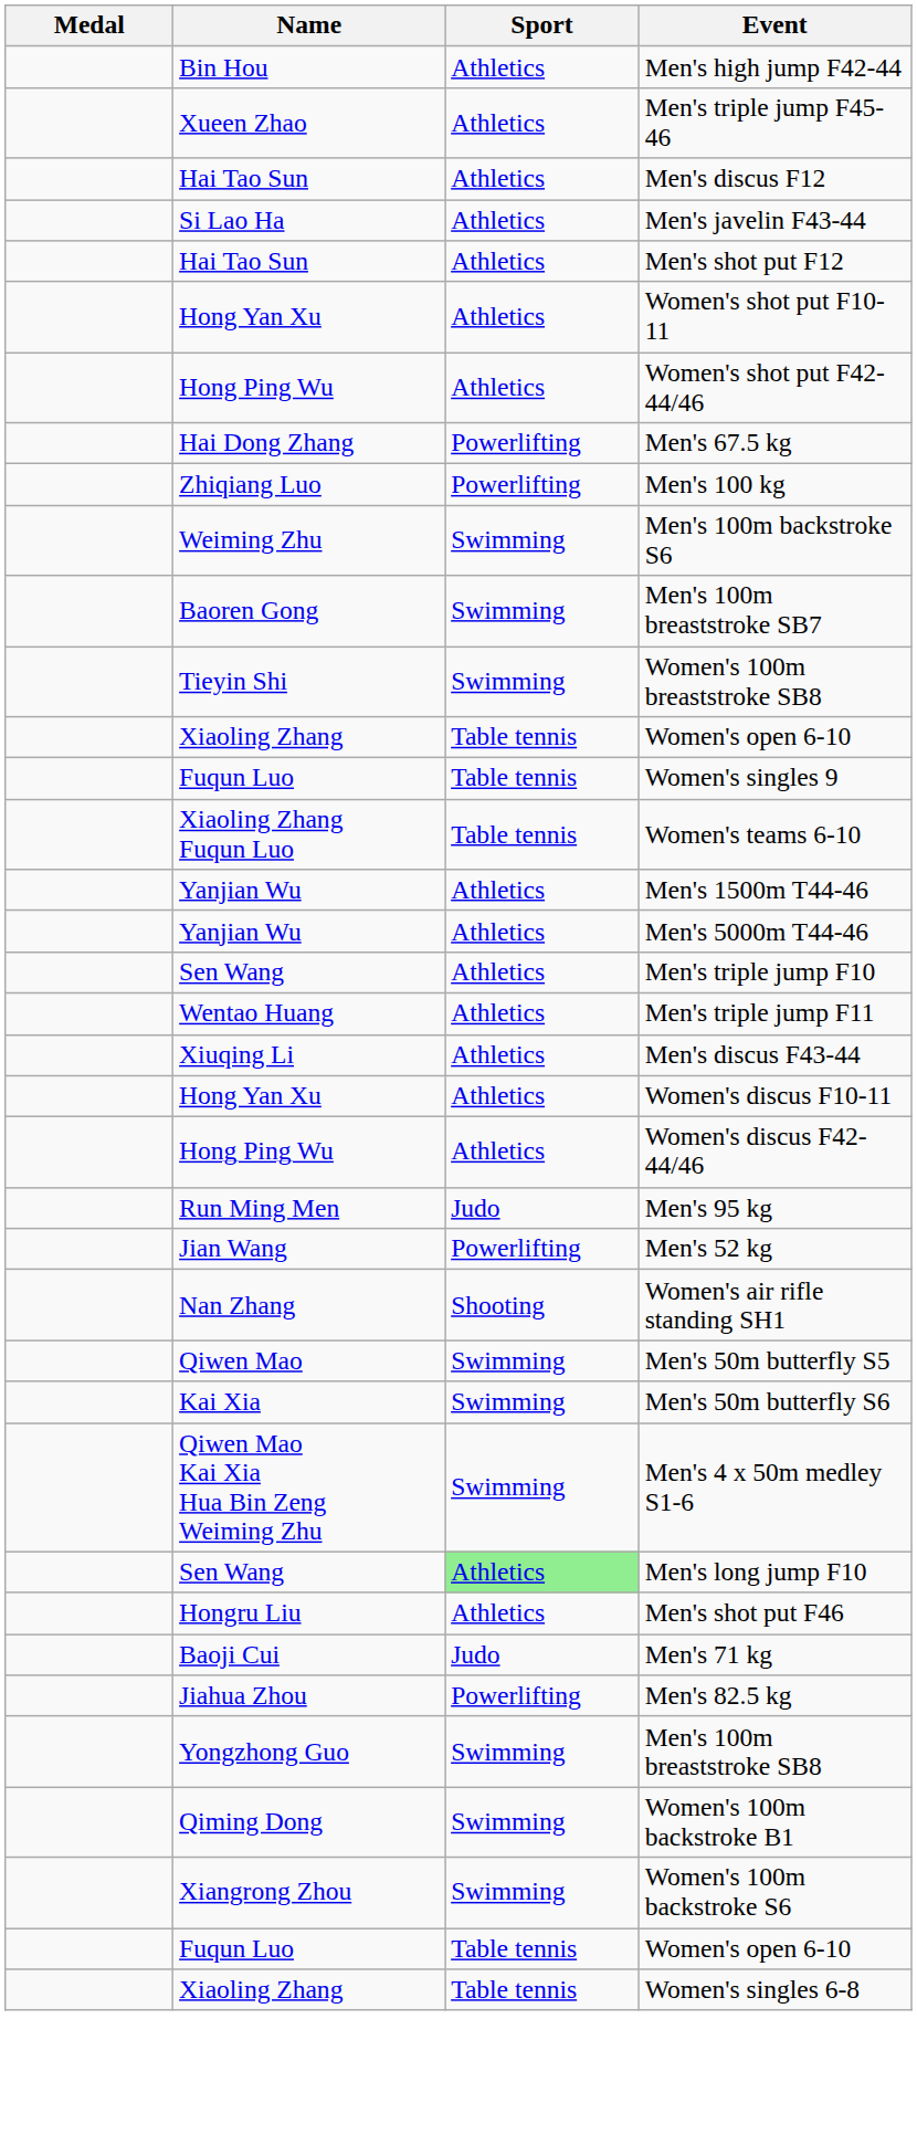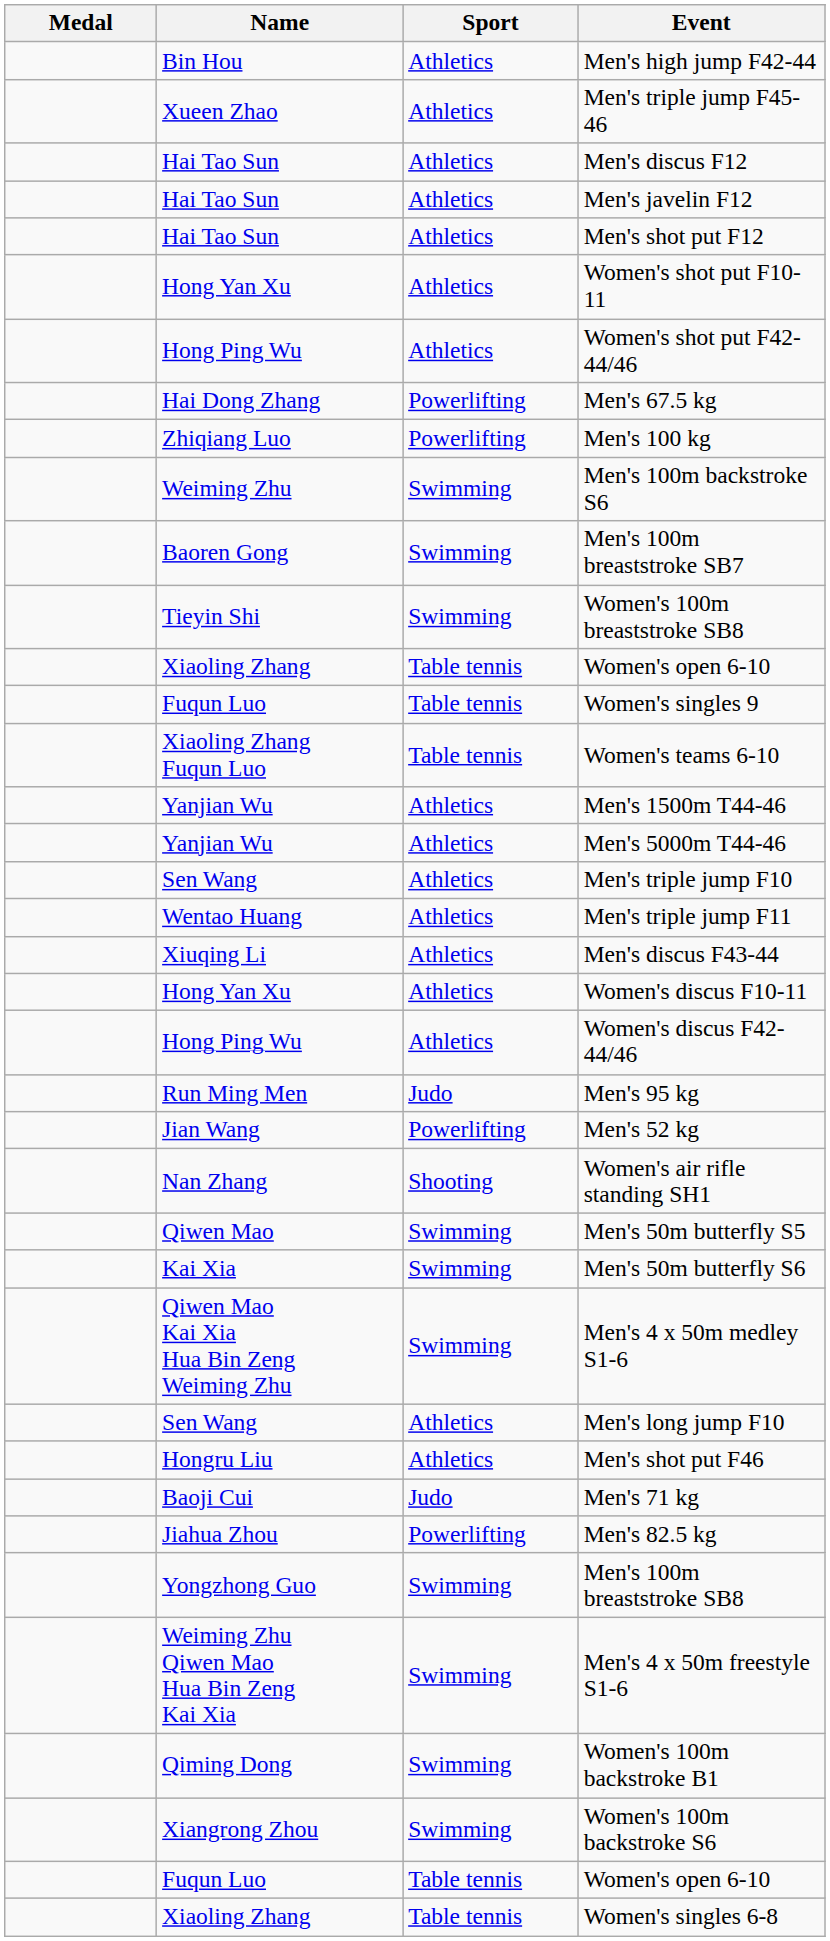+ row: Hai Tao Sun | Athletics | Men's javelin F12
- row: Si Lao Ha | Athletics | Men's javelin F43-44
Men's long jump F10 | Sport: lightgreen background -> no background
+ row: Weiming Zhu Qiwen Mao Hua Bin Zeng Kai Xia | Swimming | Men's 4 x 50m freestyle S1-6
